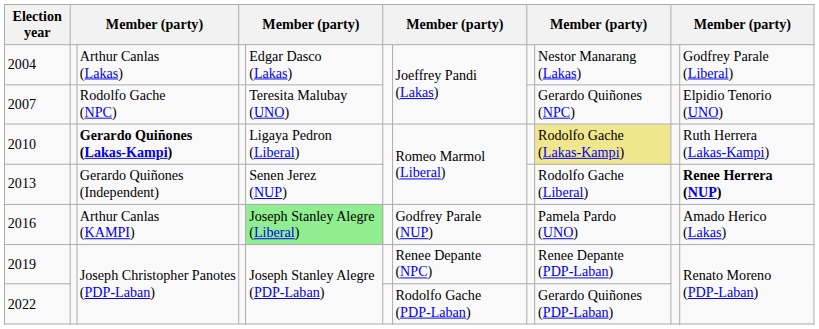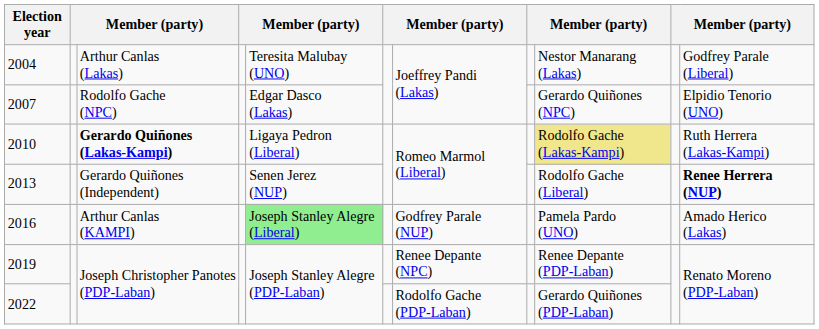2004 | column 5: Edgar Dasco (Lakas) -> Teresita Malubay (UNO)
2007 | column 5: Teresita Malubay (UNO) -> Edgar Dasco (Lakas)
